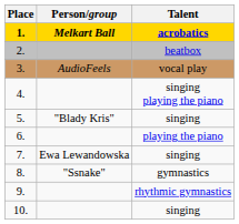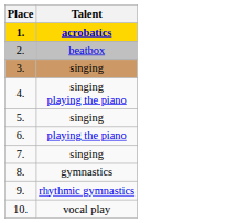- column: Person/group | Melkart Ball | AudioFeels | "Blady Kris" | Ewa Lewandowska | "Ssnake"
3. | Talent: vocal play -> singing
10. | Talent: singing -> vocal play
